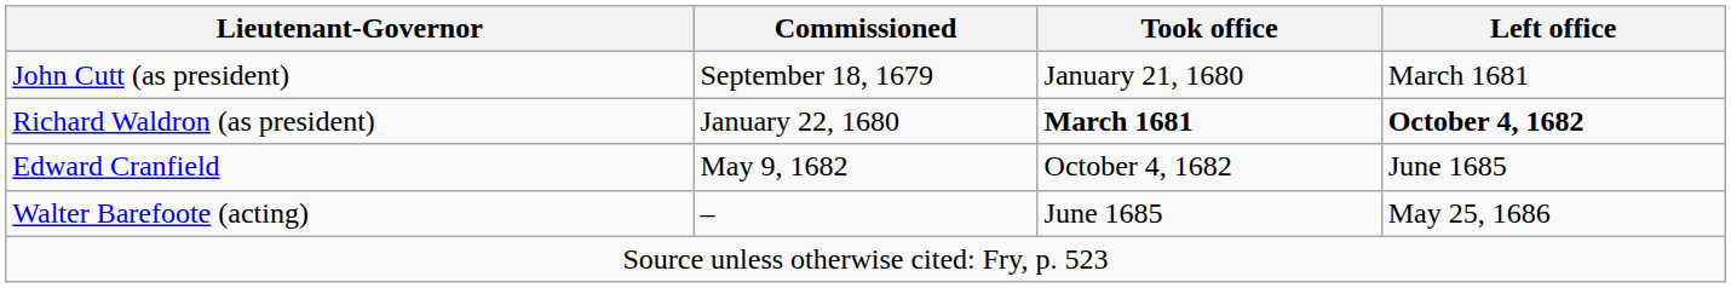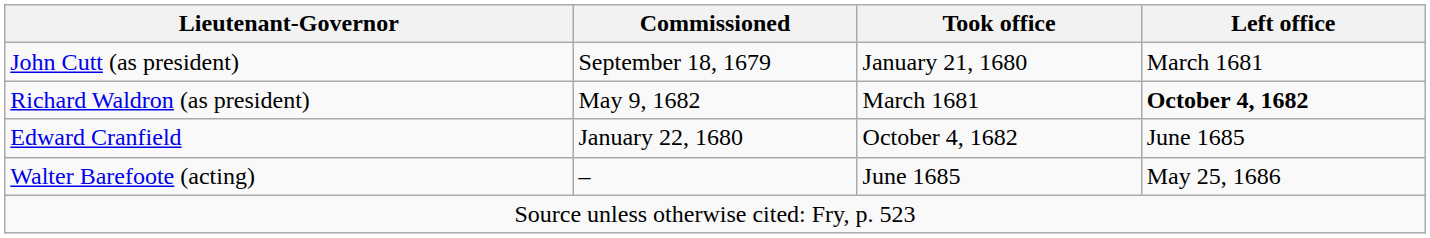Richard Waldron (as president) | Commissioned: January 22, 1680 -> May 9, 1682
Richard Waldron (as president) | Took office: bold -> normal
Edward Cranfield | Commissioned: May 9, 1682 -> January 22, 1680
